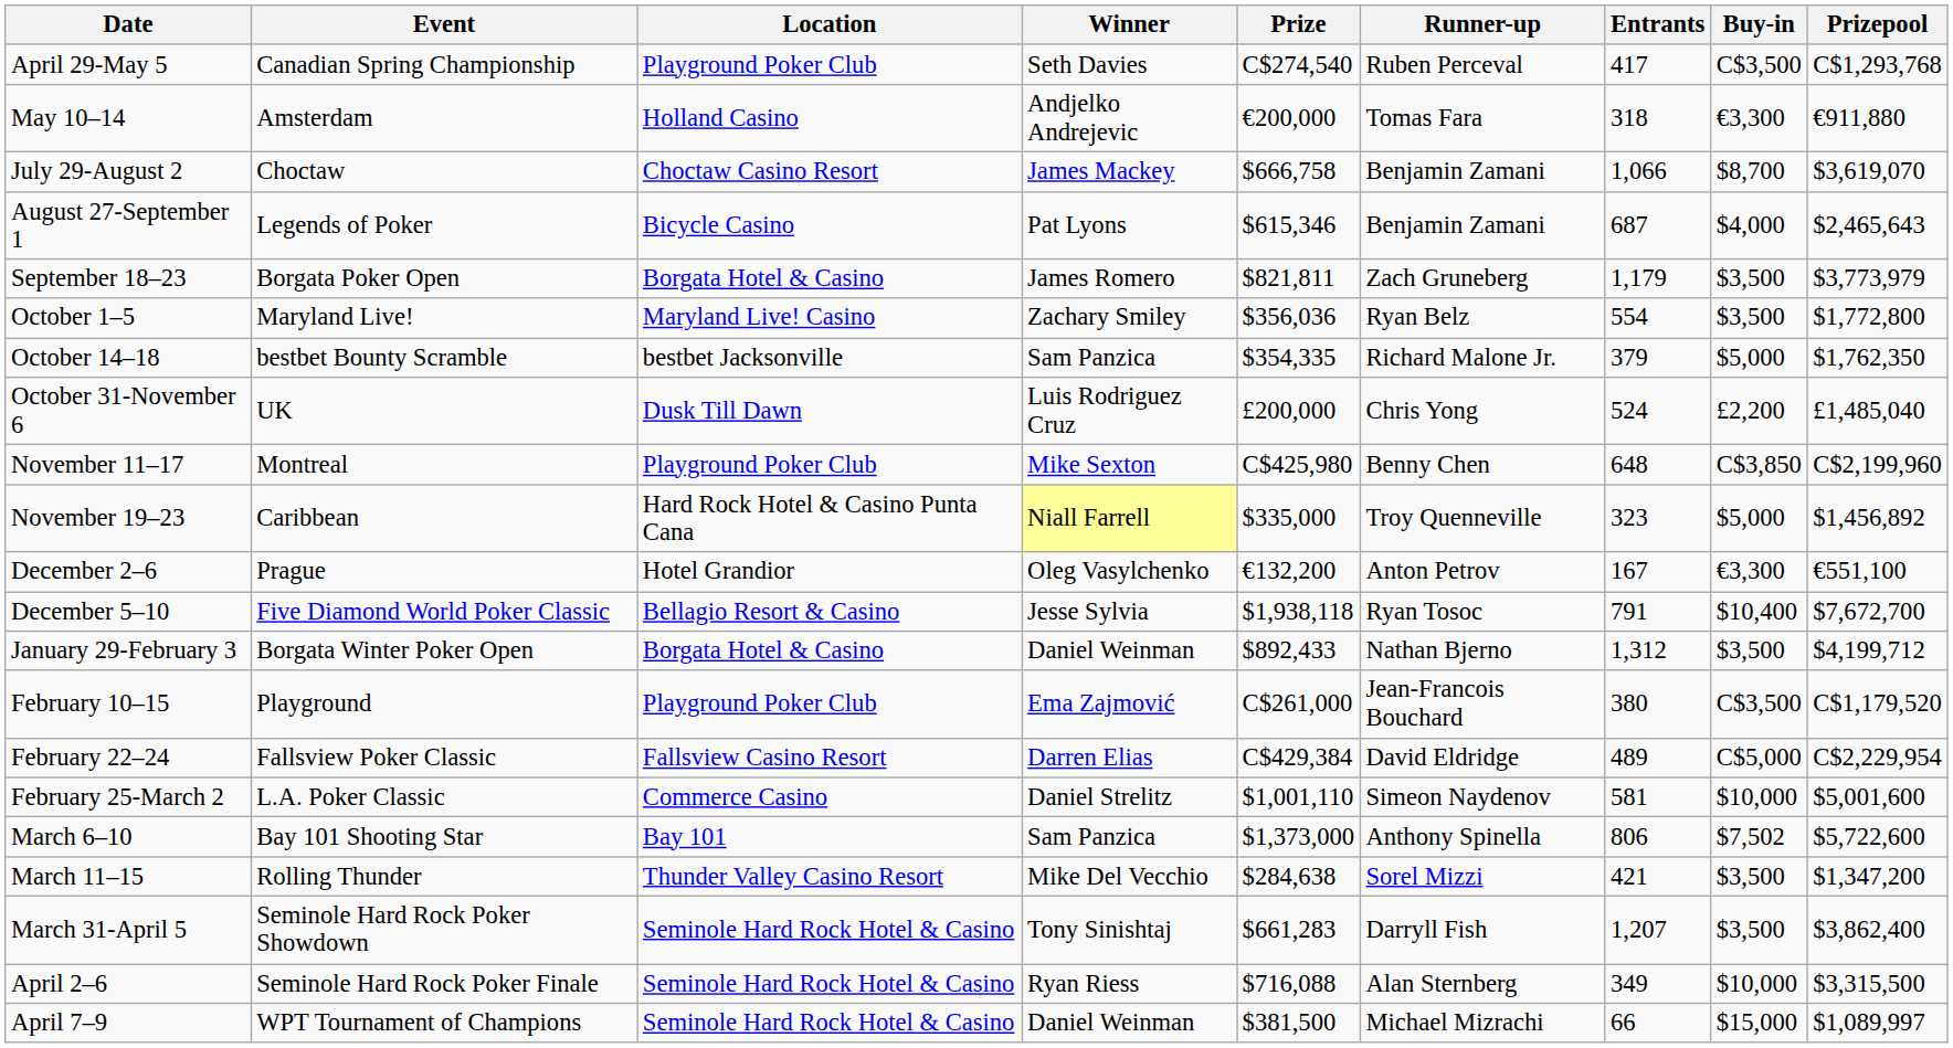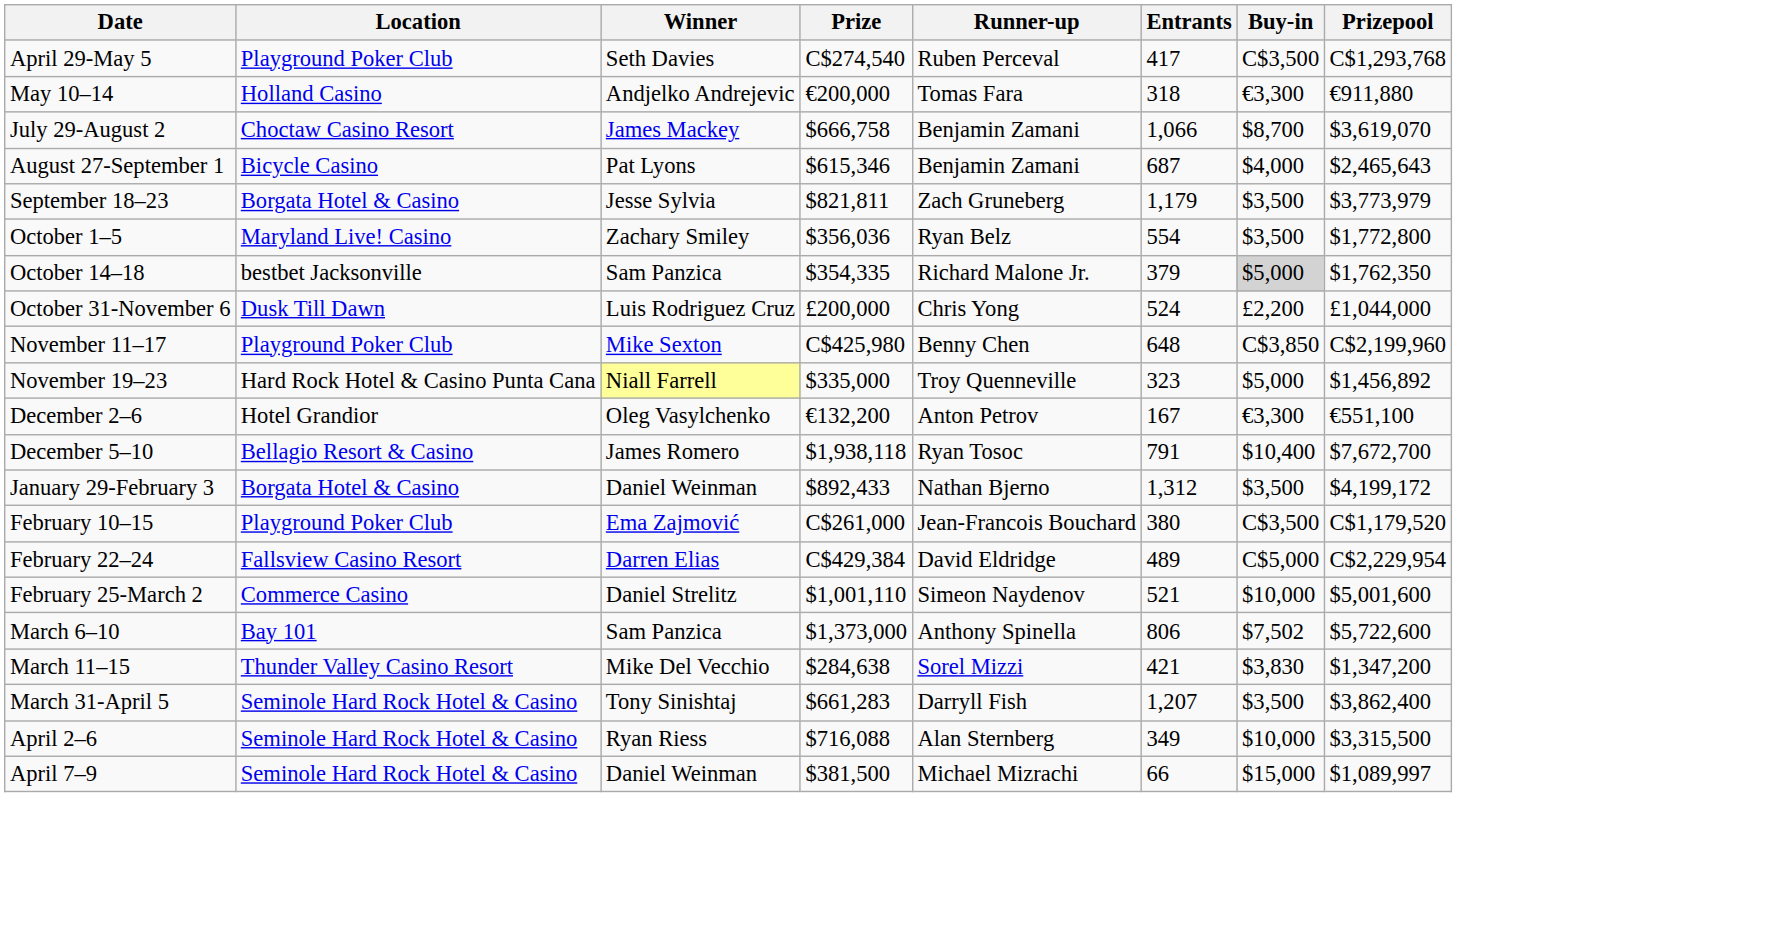- column: Event | Canadian Spring Championship | Amsterdam | Choctaw | Legends of Poker | Borgata Poker Open | Maryland Live! | bestbet Bounty Scramble | UK | Montreal | Caribbean | Prague | Five Diamond World Poker Classic | Borgata Winter Poker Open | Playground | Fallsview Poker Classic | L.A. Poker Classic | Bay 101 Shooting Star | Rolling Thunder | Seminole Hard Rock Poker Showdown | Seminole Hard Rock Poker Finale | WPT Tournament of Champions
September 18–23 | Winner: James Romero -> Jesse Sylvia
October 14–18 | Buy-in: no background -> lightgrey background
October 31-November 6 | Prizepool: £1,485,040 -> £1,044,000
December 5–10 | Winner: Jesse Sylvia -> James Romero
January 29-February 3 | Prizepool: $4,199,712 -> $4,199,172
February 25-March 2 | Entrants: 581 -> 521
March 11–15 | Buy-in: $3,500 -> $3,830
